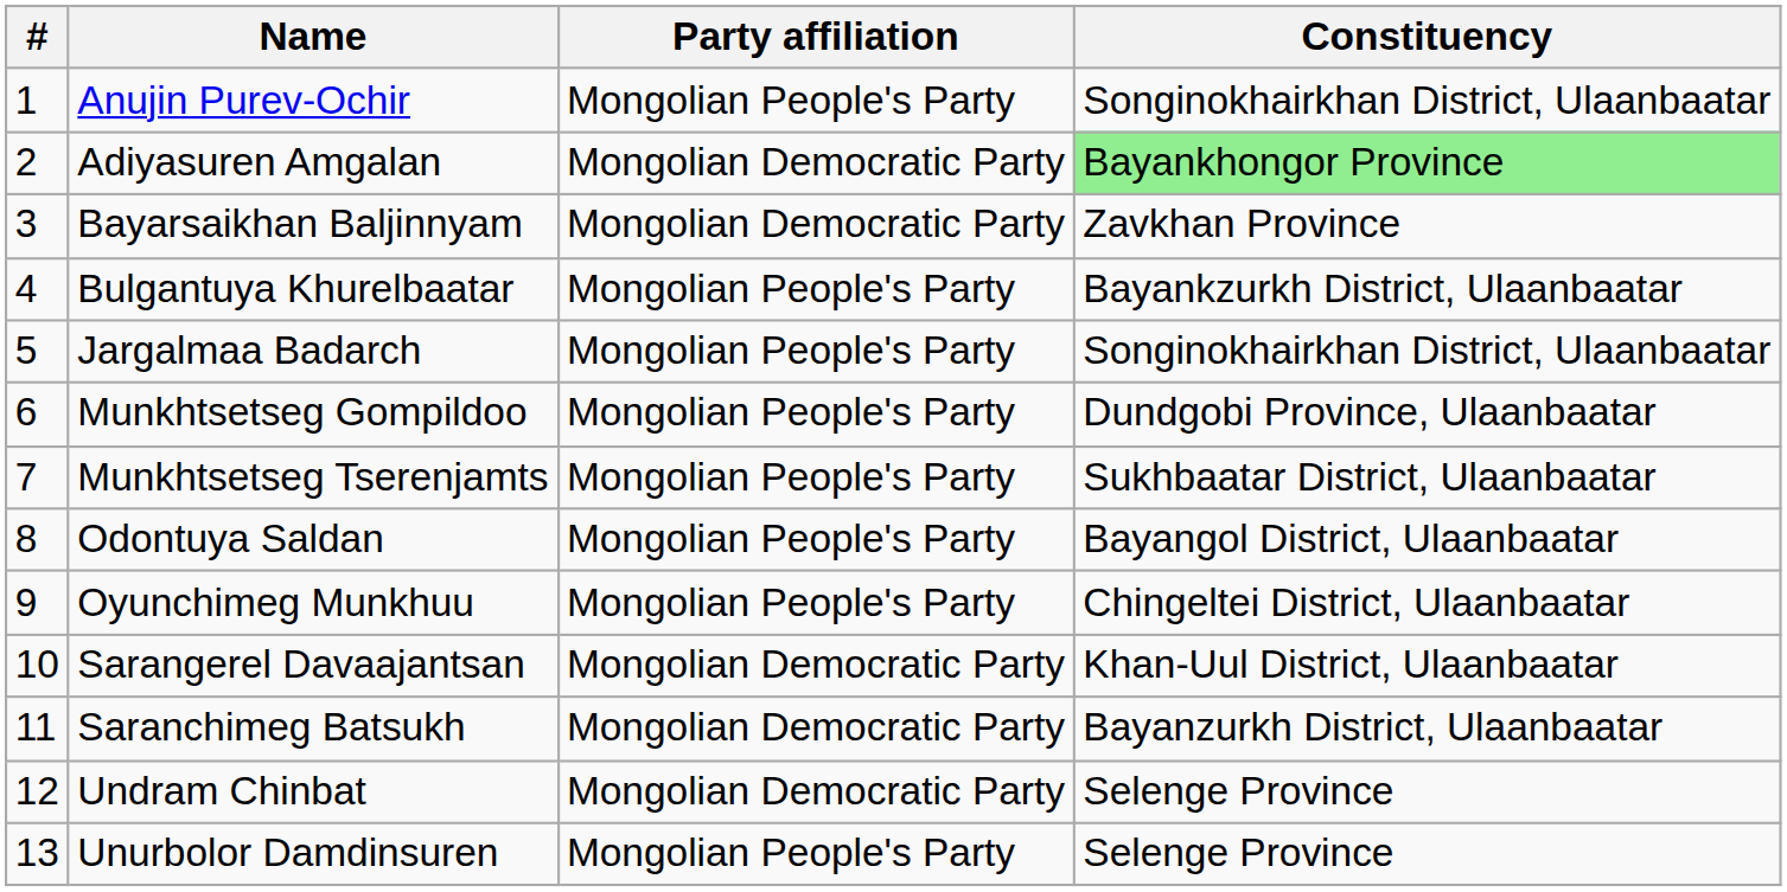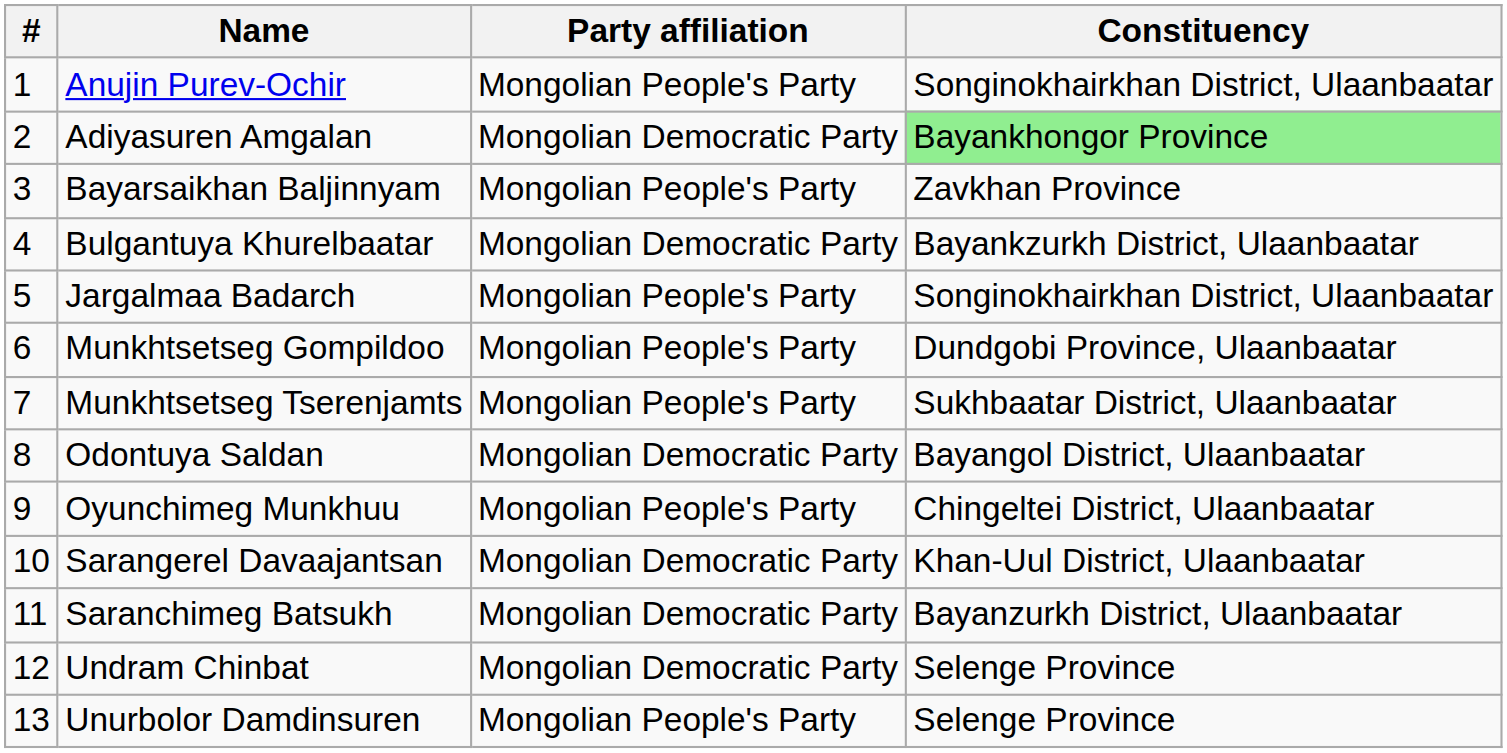Bayarsaikhan Baljinnyam | Party affiliation: Mongolian Democratic Party -> Mongolian People's Party
Bulgantuya Khurelbaatar | Party affiliation: Mongolian People's Party -> Mongolian Democratic Party
Odontuya Saldan | Party affiliation: Mongolian People's Party -> Mongolian Democratic Party
